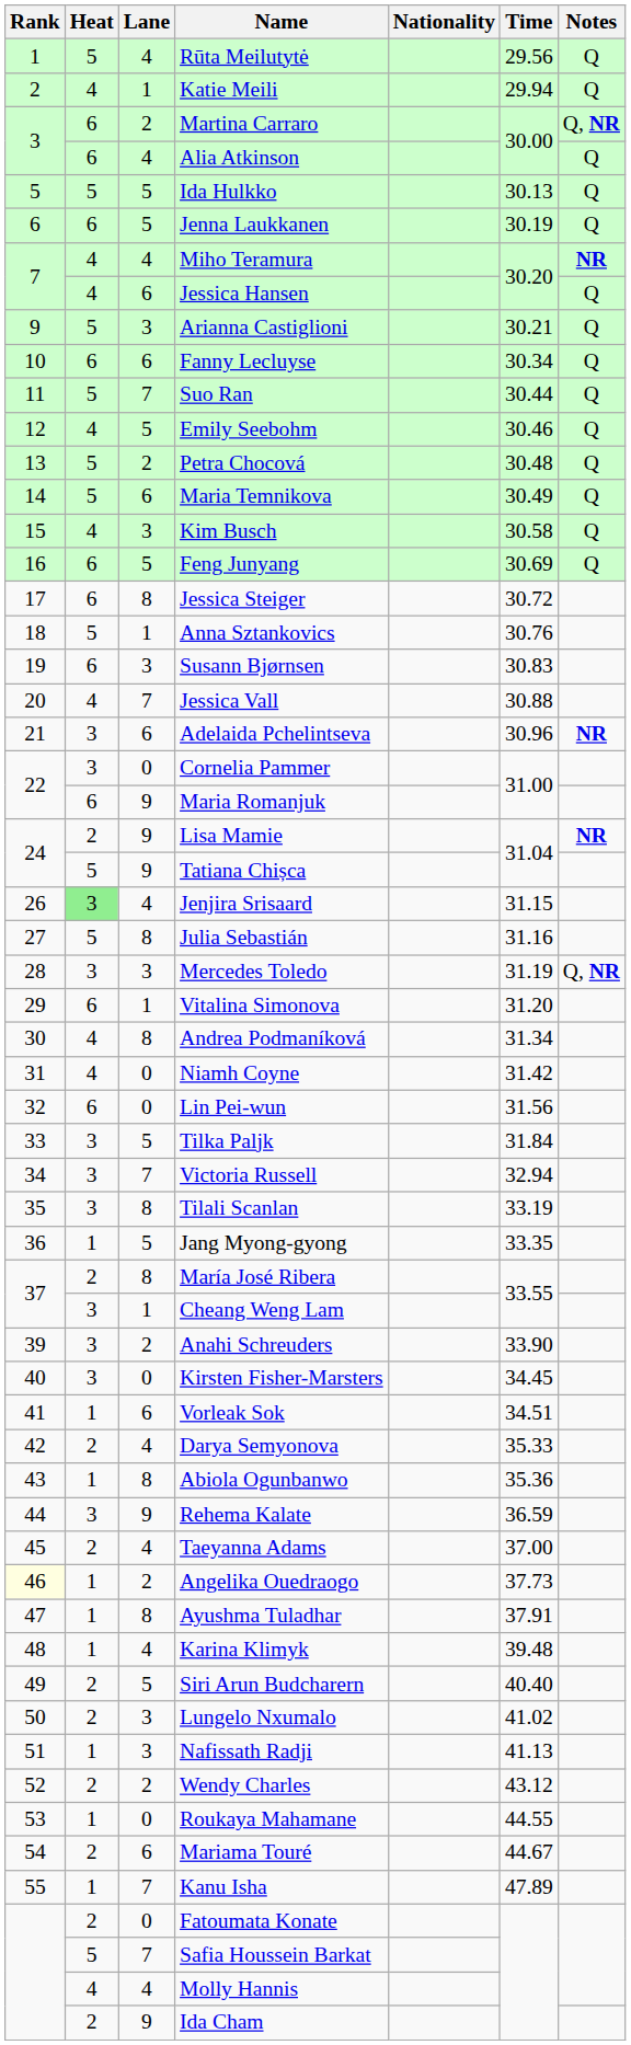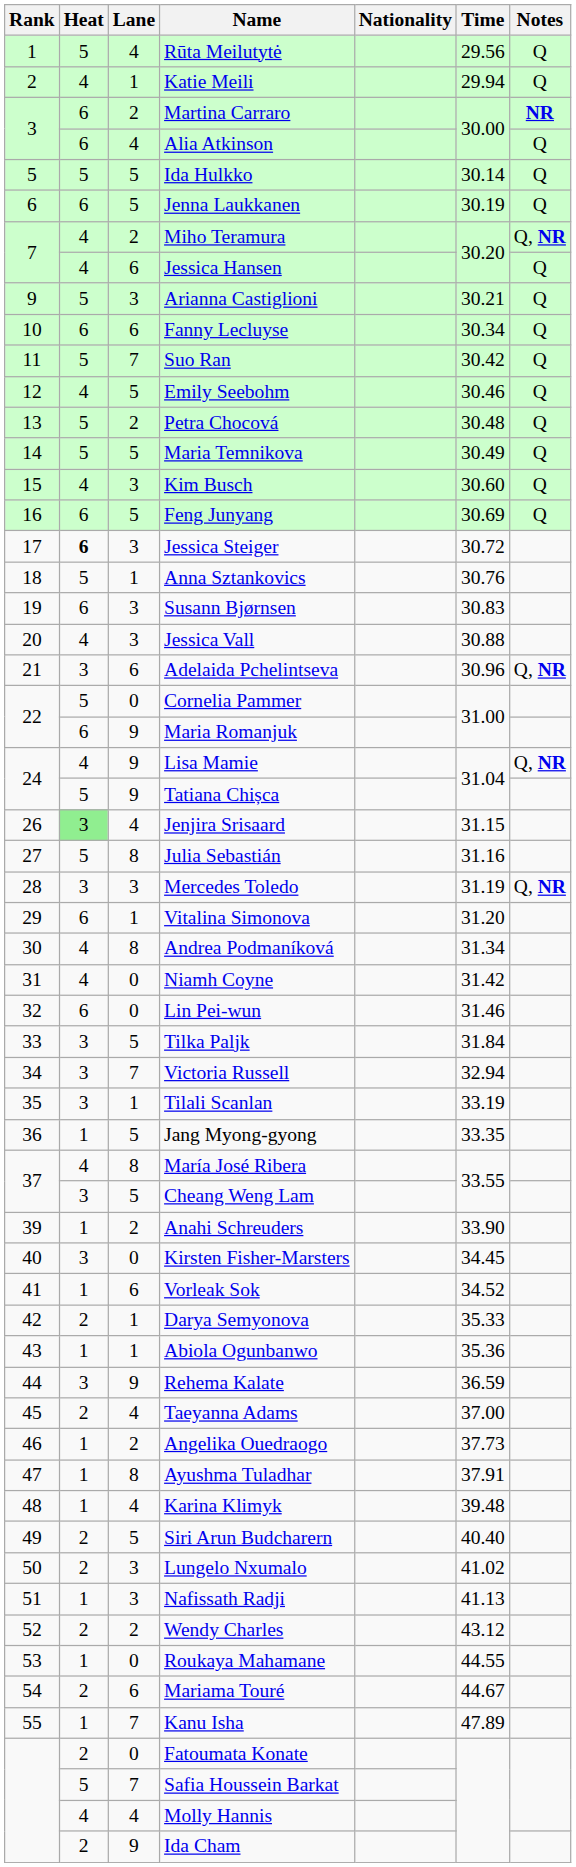Martina Carraro | Notes: Q, NR -> NR
Ida Hulkko | Time: 30.13 -> 30.14
Miho Teramura | Lane: 4 -> 2
Miho Teramura | Notes: NR -> Q, NR
Suo Ran | Time: 30.44 -> 30.42
Maria Temnikova | Lane: 6 -> 5
Kim Busch | Time: 30.58 -> 30.60
Jessica Steiger | Heat: normal -> bold
Jessica Steiger | Lane: 8 -> 3
Jessica Vall | Lane: 7 -> 3
Adelaida Pchelintseva | Notes: NR -> Q, NR
Cornelia Pammer | Heat: 3 -> 5
Lisa Mamie | Heat: 2 -> 4
Lisa Mamie | Notes: NR -> Q, NR
Lin Pei-wun | Time: 31.56 -> 31.46
Tilali Scanlan | Lane: 8 -> 1
María José Ribera | Heat: 2 -> 4
Cheang Weng Lam | Lane: 1 -> 5
Anahi Schreuders | Heat: 3 -> 1
Vorleak Sok | Time: 34.51 -> 34.52
Darya Semyonova | Lane: 4 -> 1
Abiola Ogunbanwo | Lane: 8 -> 1
Angelika Ouedraogo | Rank: lightyellow background -> no background
